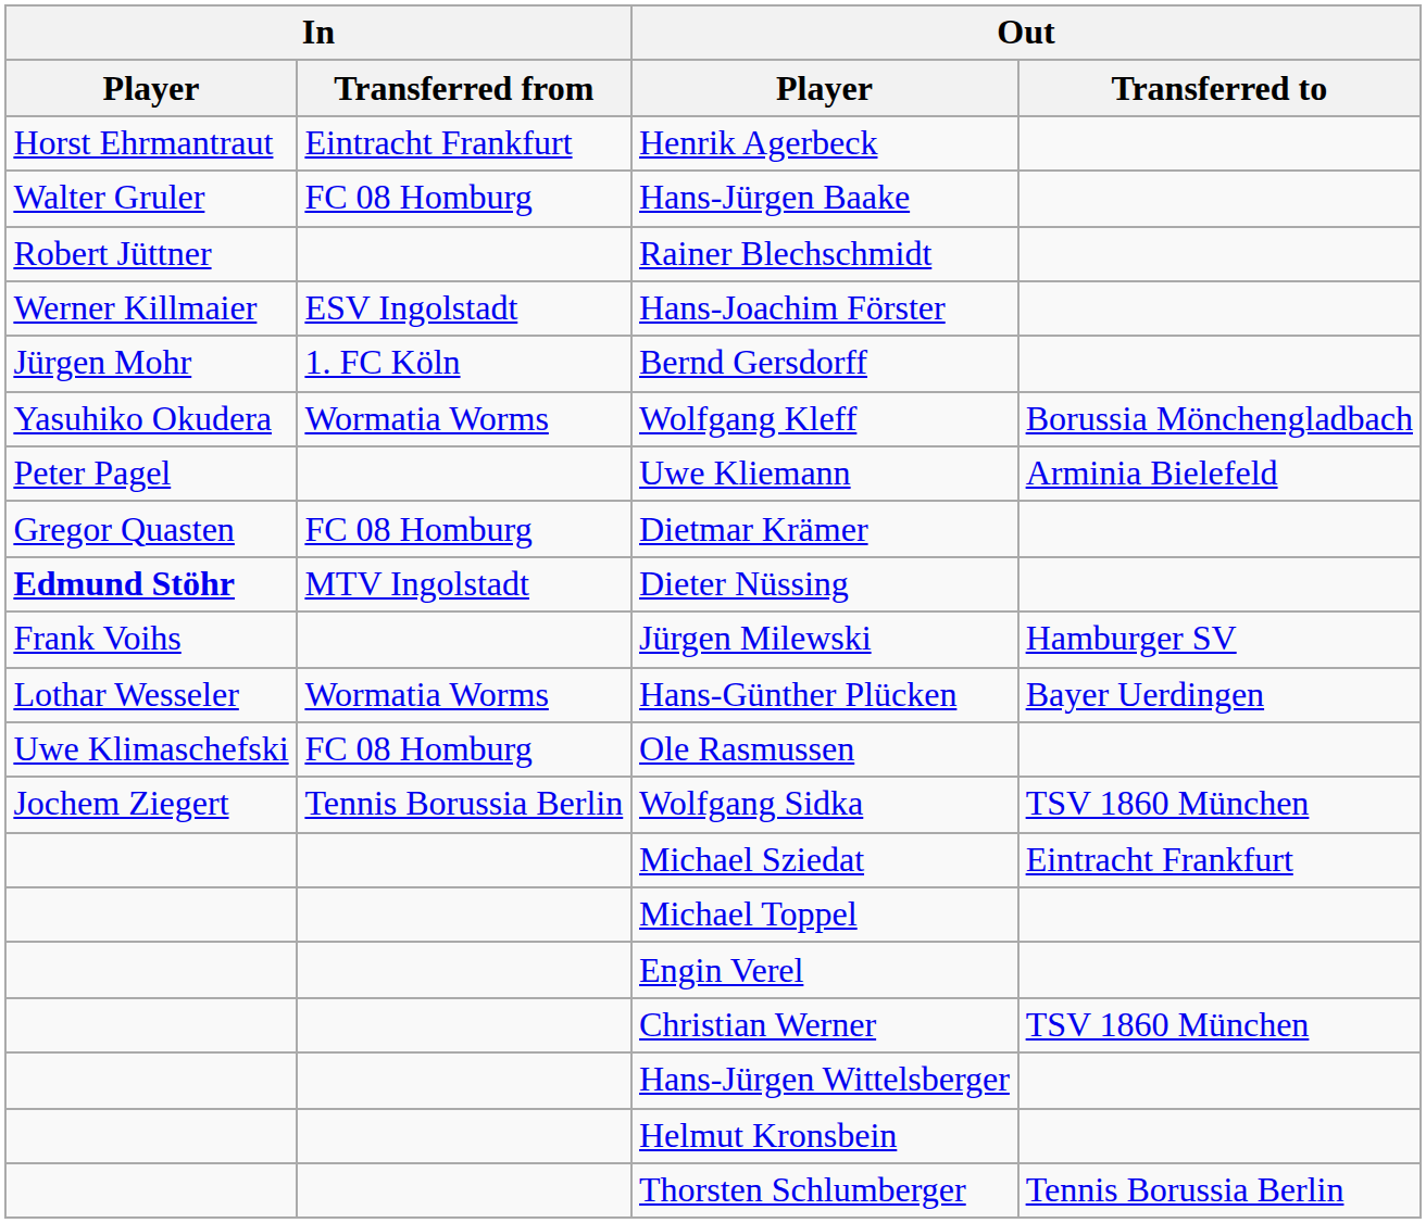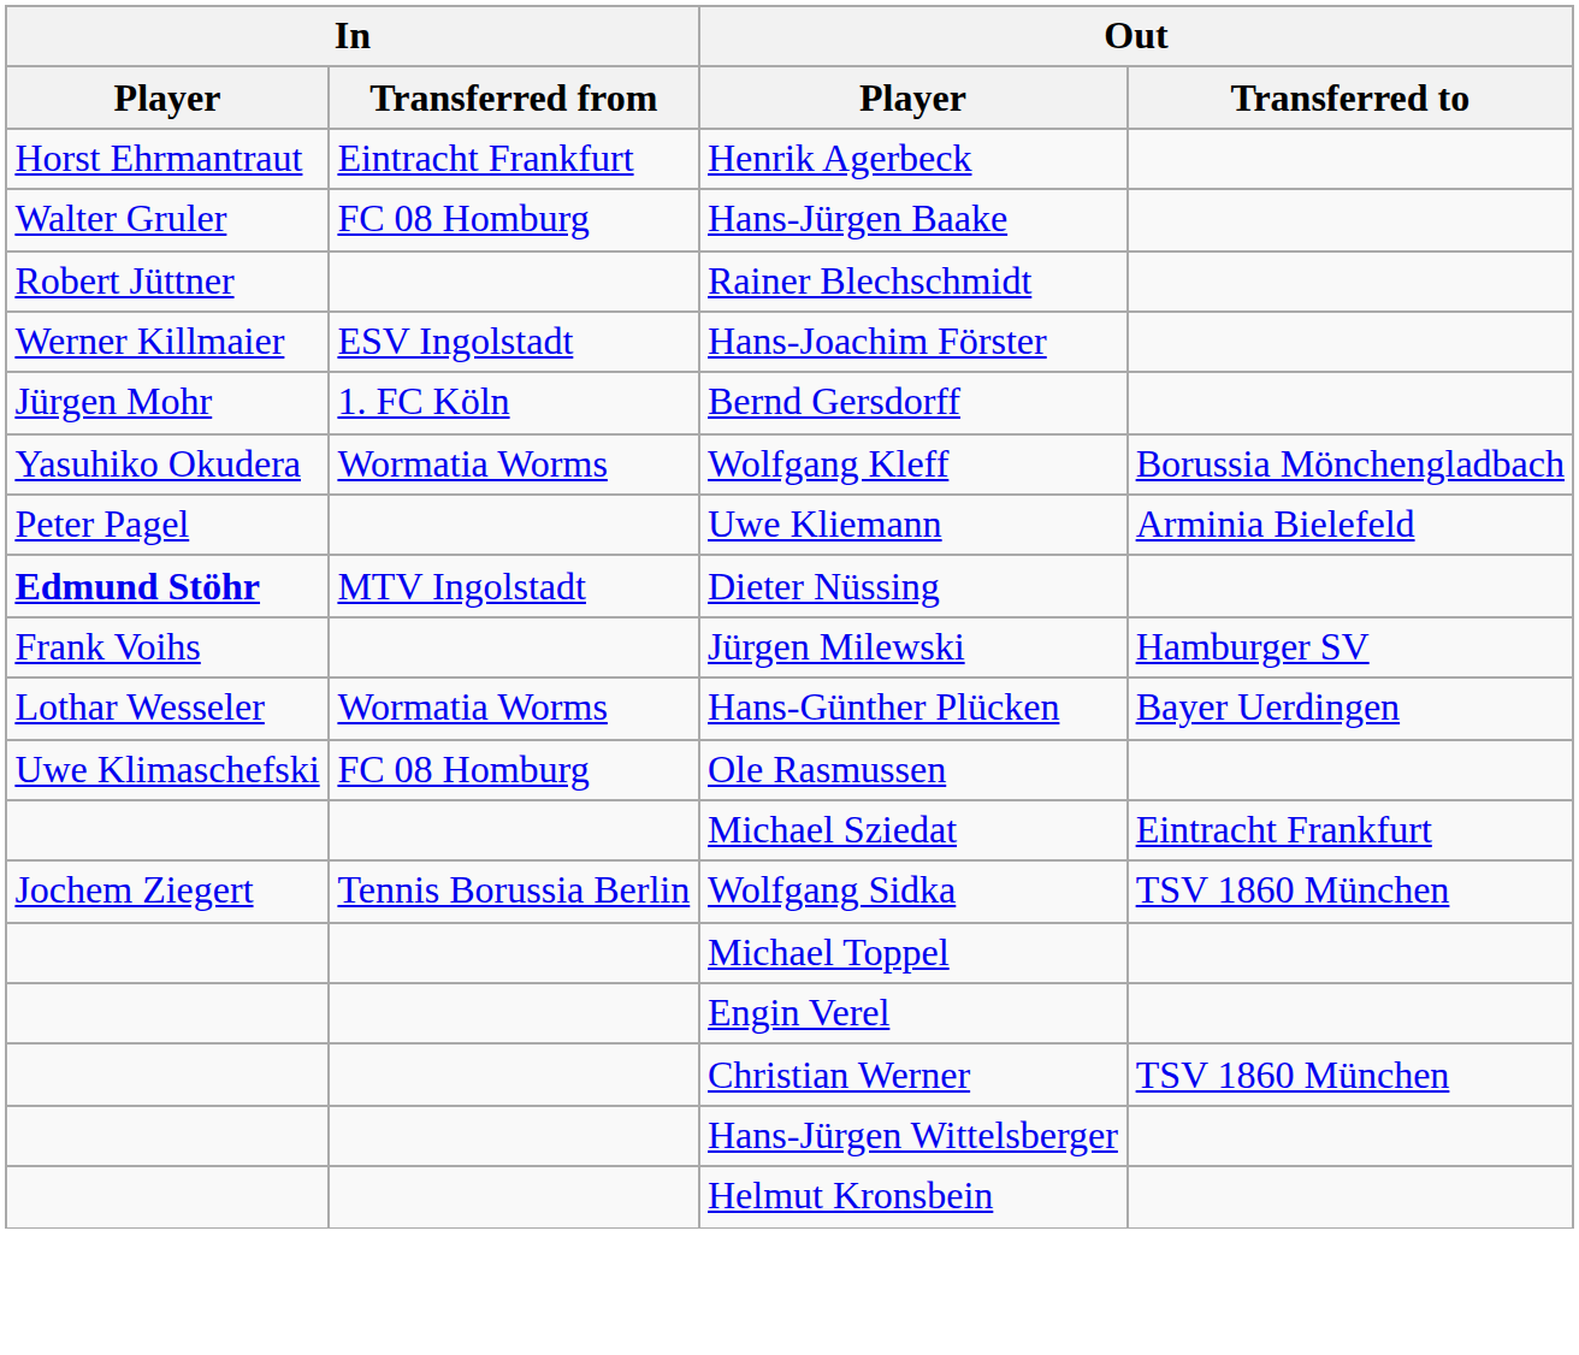- row: Gregor Quasten | FC 08 Homburg | Dietmar Krämer
rows swapped: Wolfgang Sidka <-> Michael Sziedat
- row: Thorsten Schlumberger | Tennis Borussia Berlin
